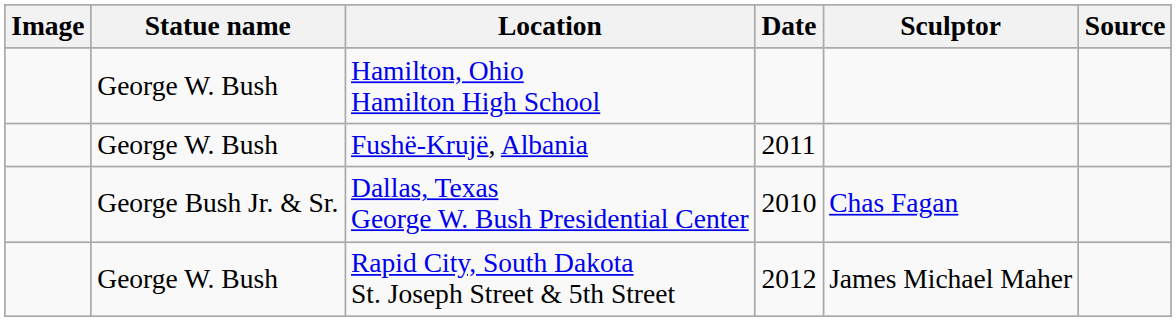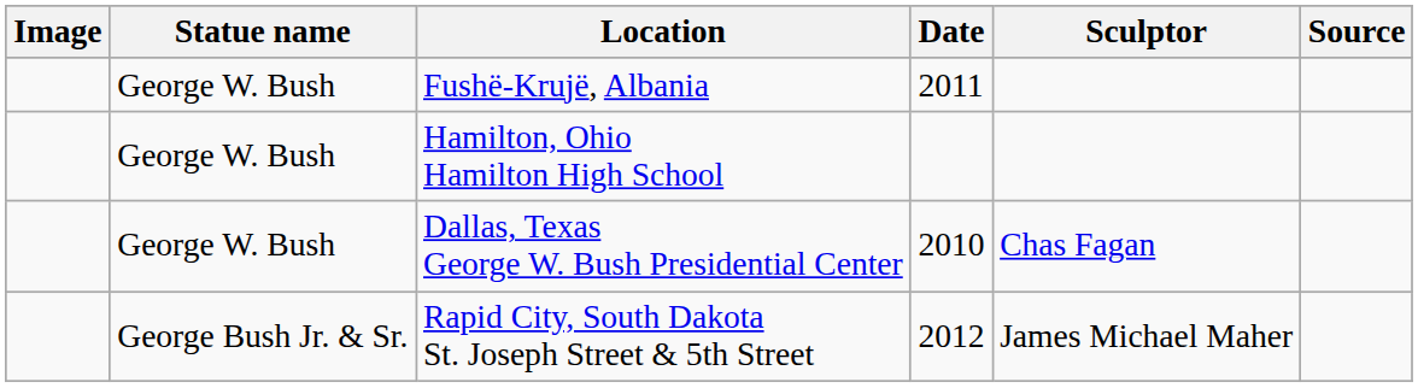rows swapped: Fushë-Krujë, Albania <-> Hamilton, Ohio Hamilton High School
Dallas, Texas George W. Bush Presidential Center | Statue name: George Bush Jr. & Sr. -> George W. Bush
Rapid City, South Dakota St. Joseph Street & 5th Street | Statue name: George W. Bush -> George Bush Jr. & Sr.
